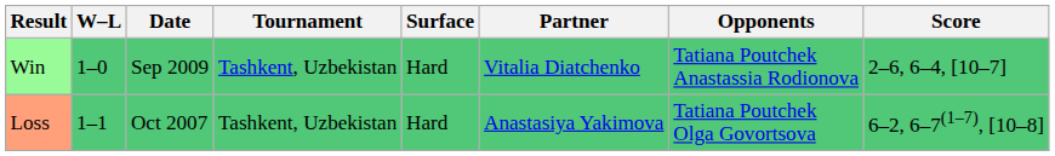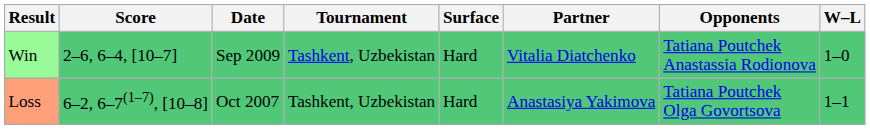columns swapped: W–L <-> Score
